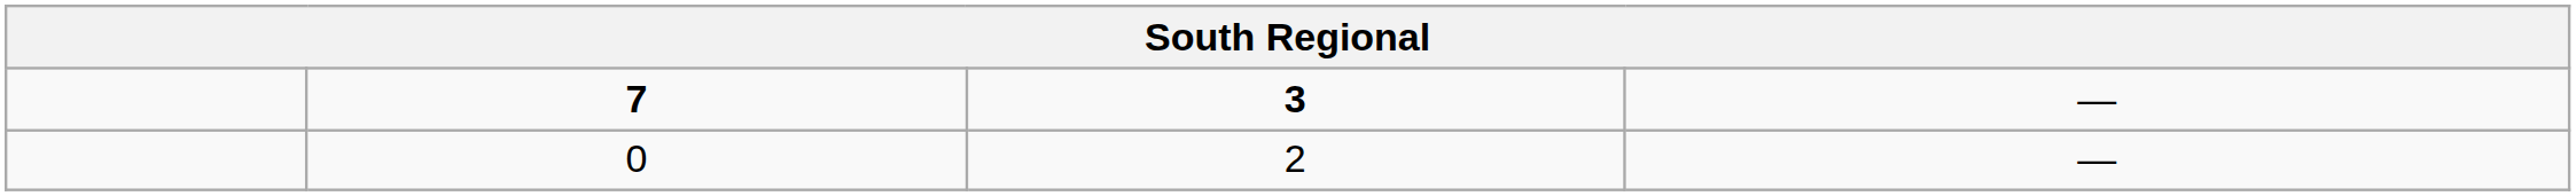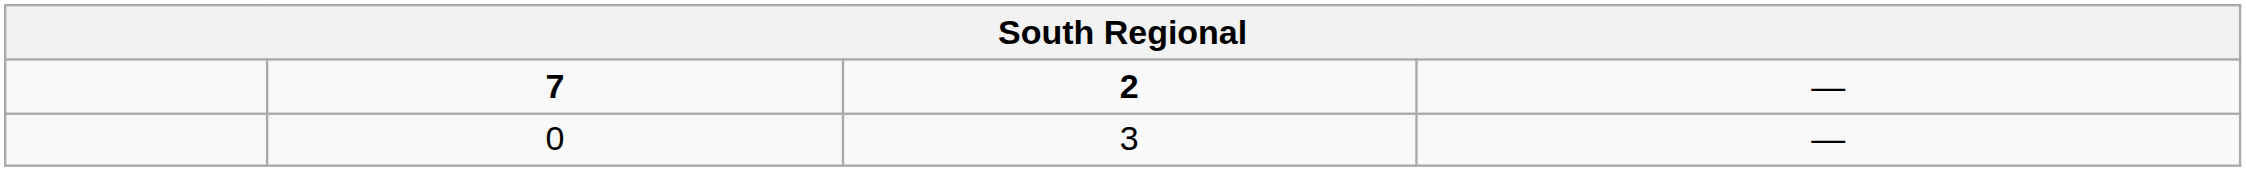7 | column 3: 3 -> 2
0 | column 3: 2 -> 3
